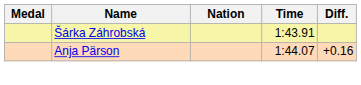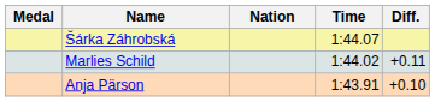Šárka Záhrobská | Time: 1:43.91 -> 1:44.07
+ row: Marlies Schild | 1:44.02 | +0.11
Anja Pärson | Time: 1:44.07 -> 1:43.91
Anja Pärson | Diff.: +0.16 -> +0.10
